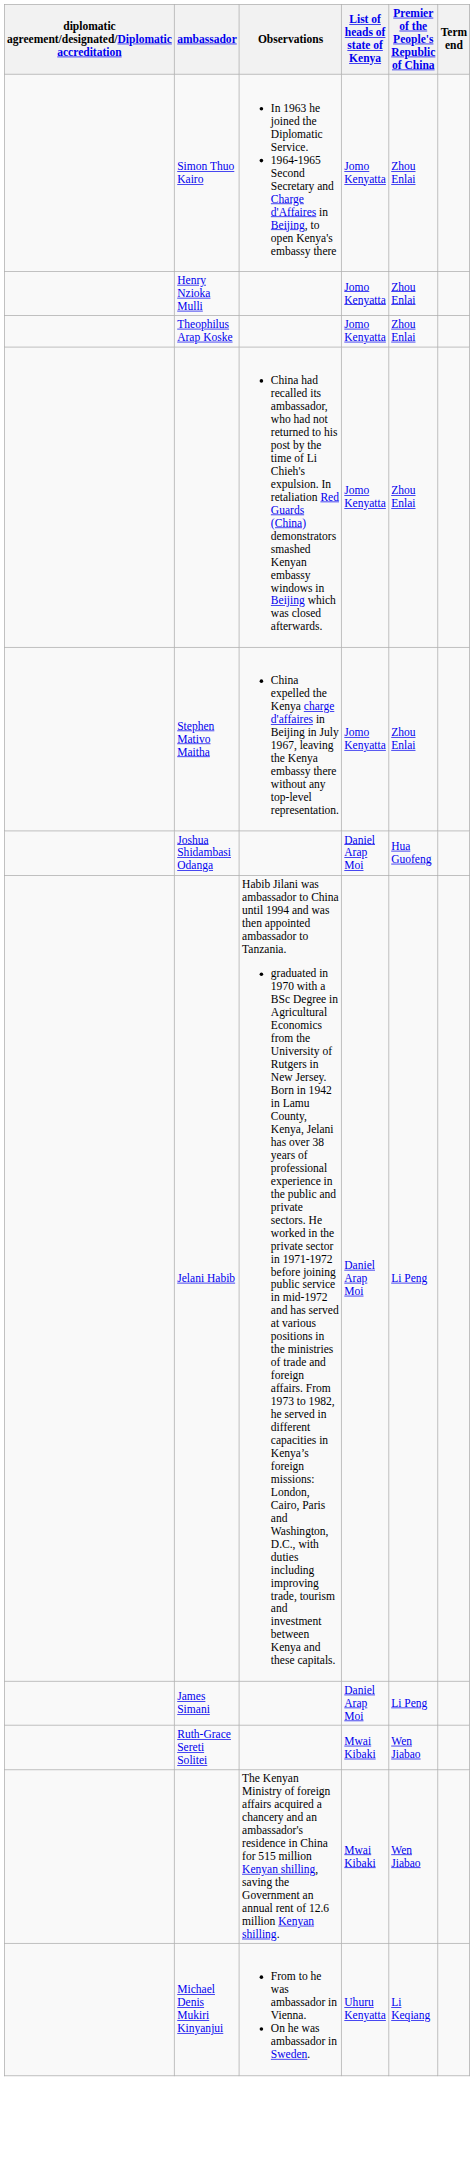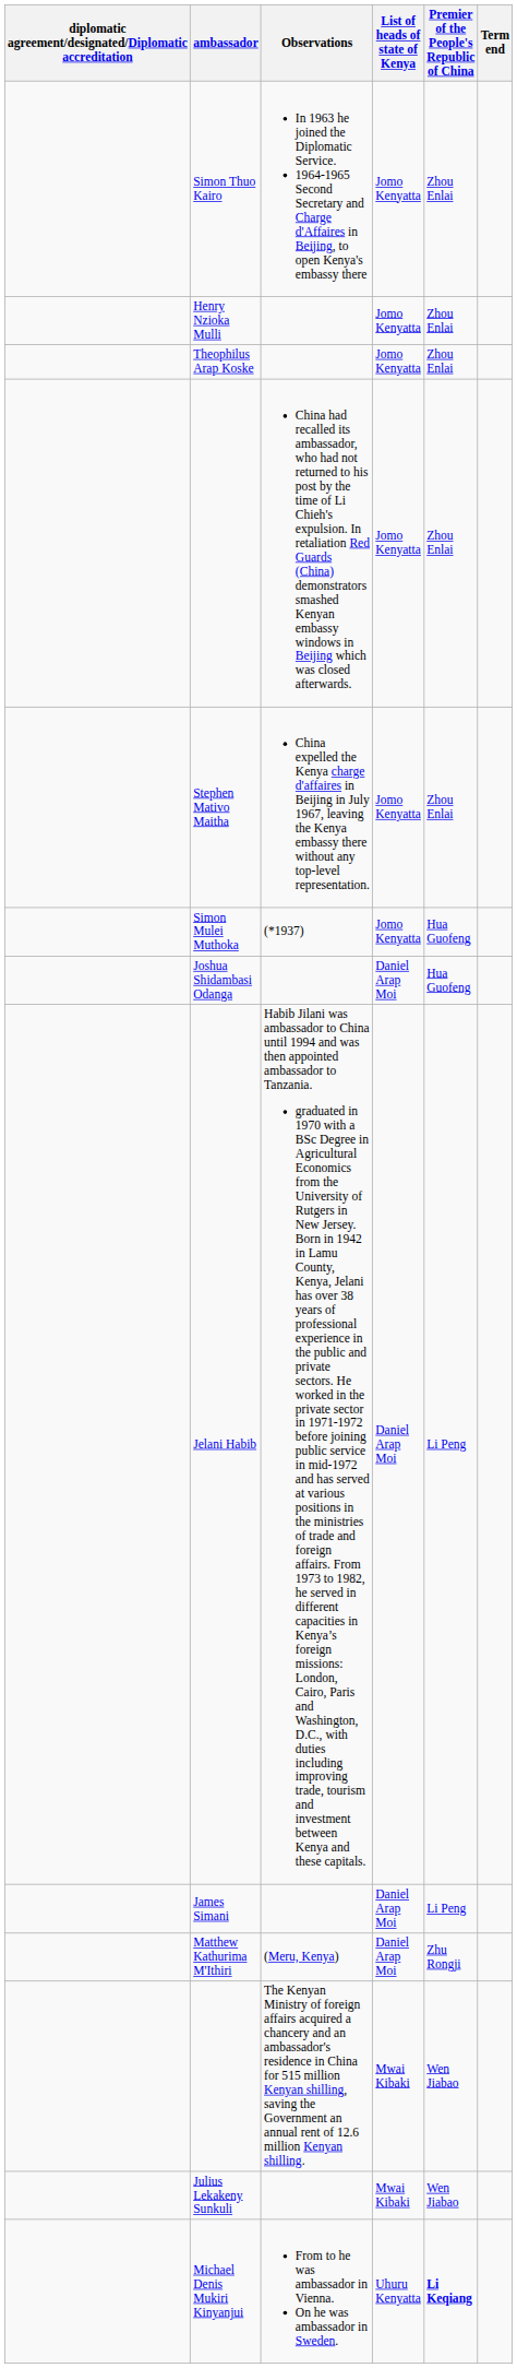+ row: Simon Mulei Muthoka | (*1937) | Jomo Kenyatta | Hua Guofeng
+ row: Matthew Kathurima M'Ithiri | (Meru, Kenya) | Daniel Arap Moi | Zhu Rongji
- row: Ruth-Grace Sereti Solitei | Mwai Kibaki | Wen Jiabao
+ row: Julius Lekakeny Sunkuli | Mwai Kibaki | Wen Jiabao
Michael Denis Mukiri Kinyanjui | Premier of the People's Republic of China: normal -> bold
